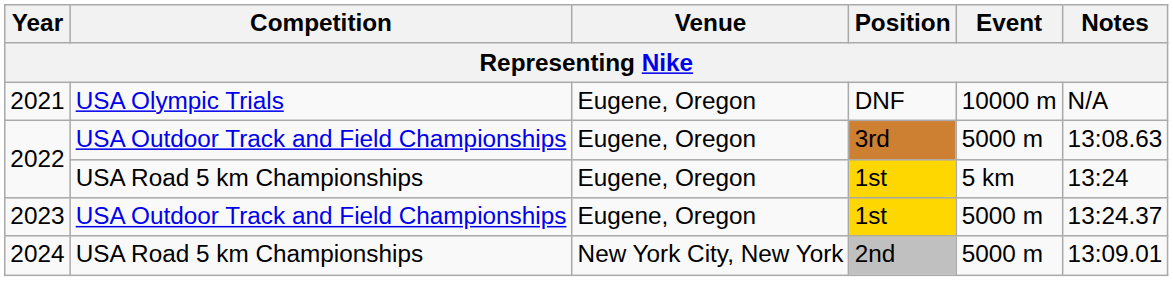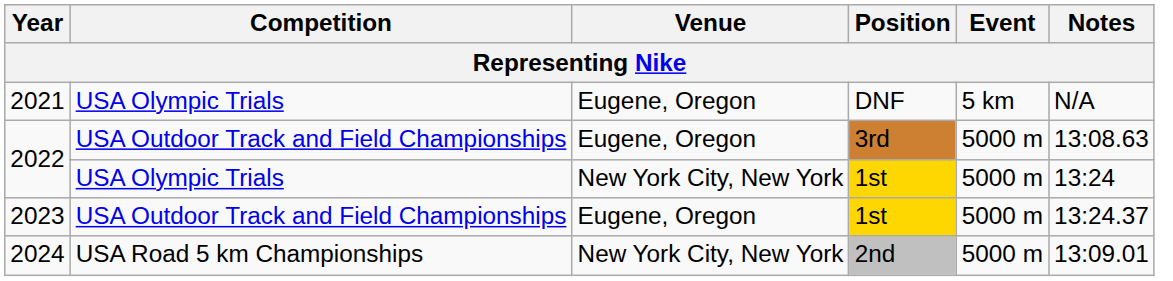2021 | Event: 10000 m -> 5 km
2022 / 1st | Competition: USA Road 5 km Championships -> USA Olympic Trials
2022 / 1st | Venue: Eugene, Oregon -> New York City, New York
2022 / 1st | Event: 5 km -> 5000 m
